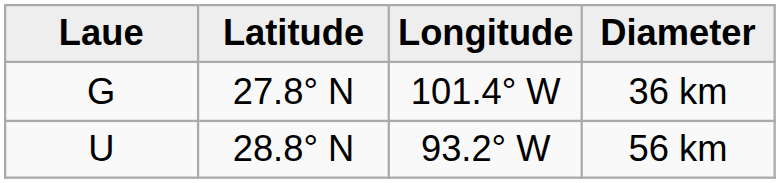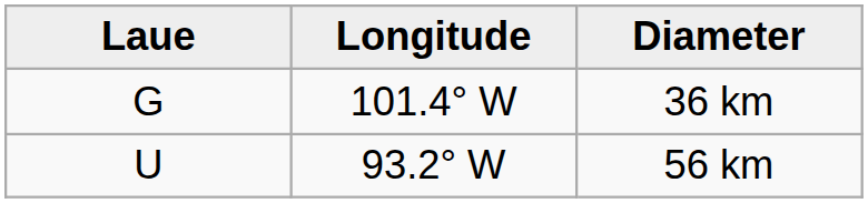- column: Latitude | 27.8° N | 28.8° N
